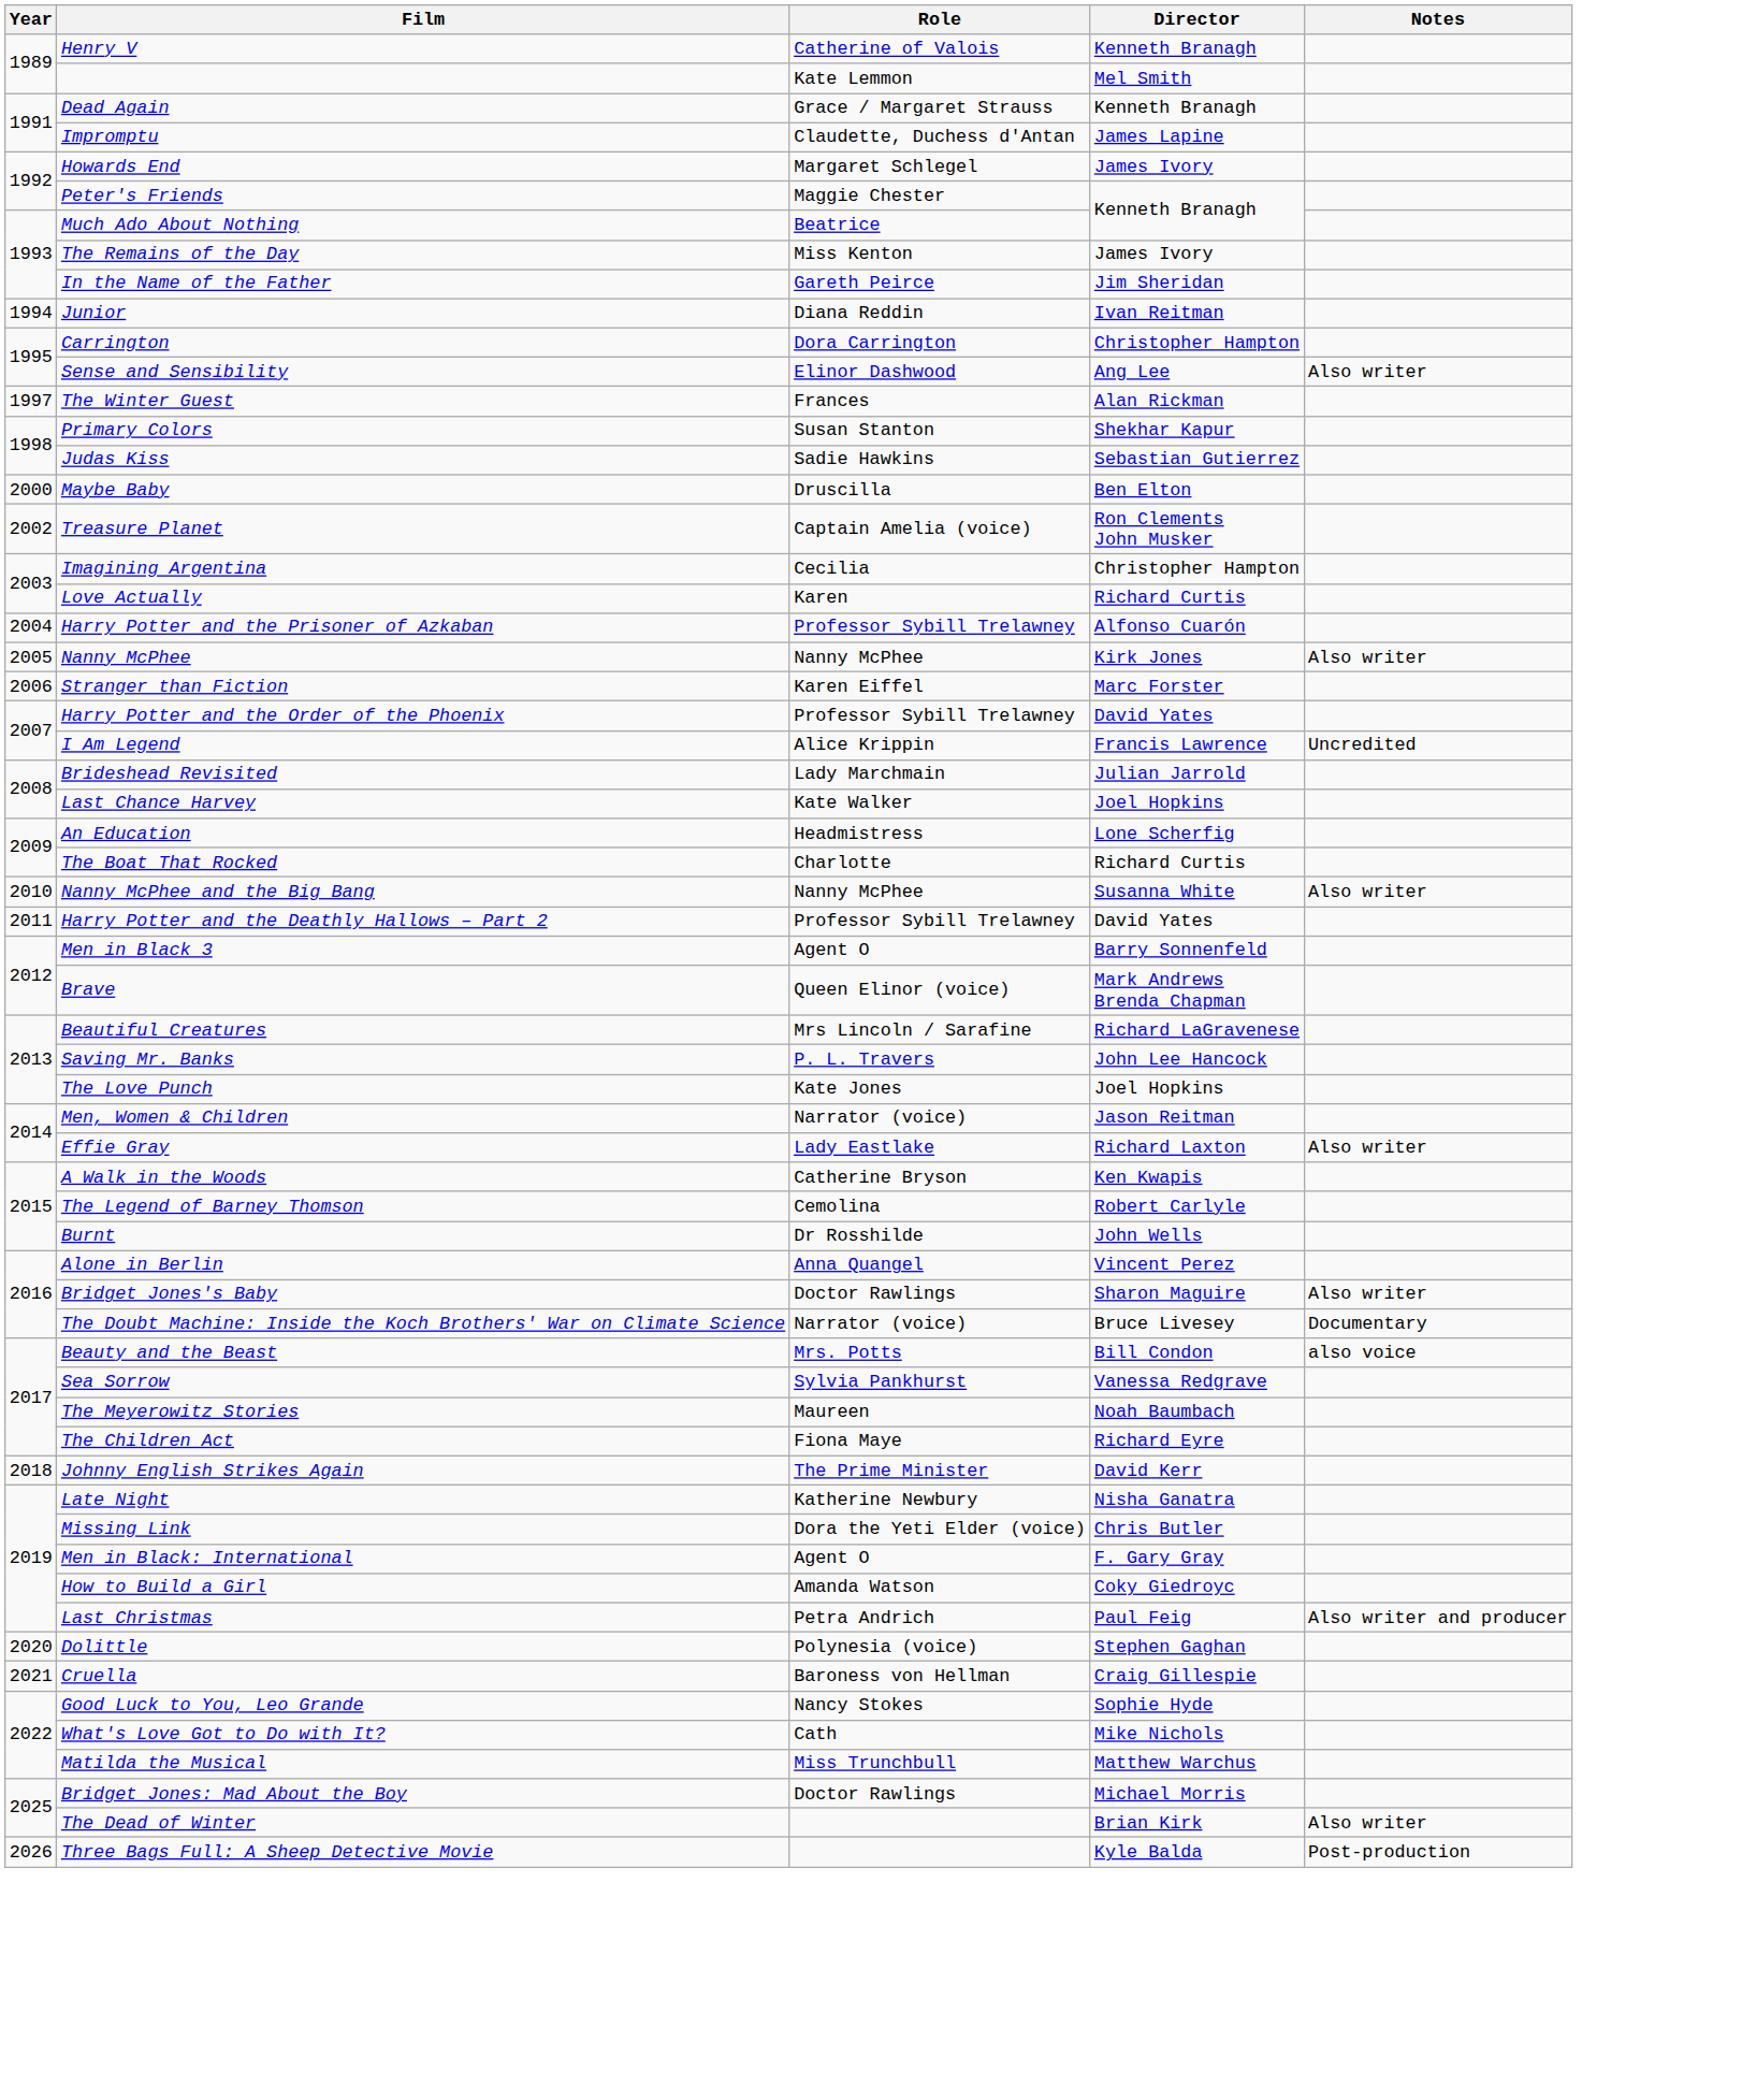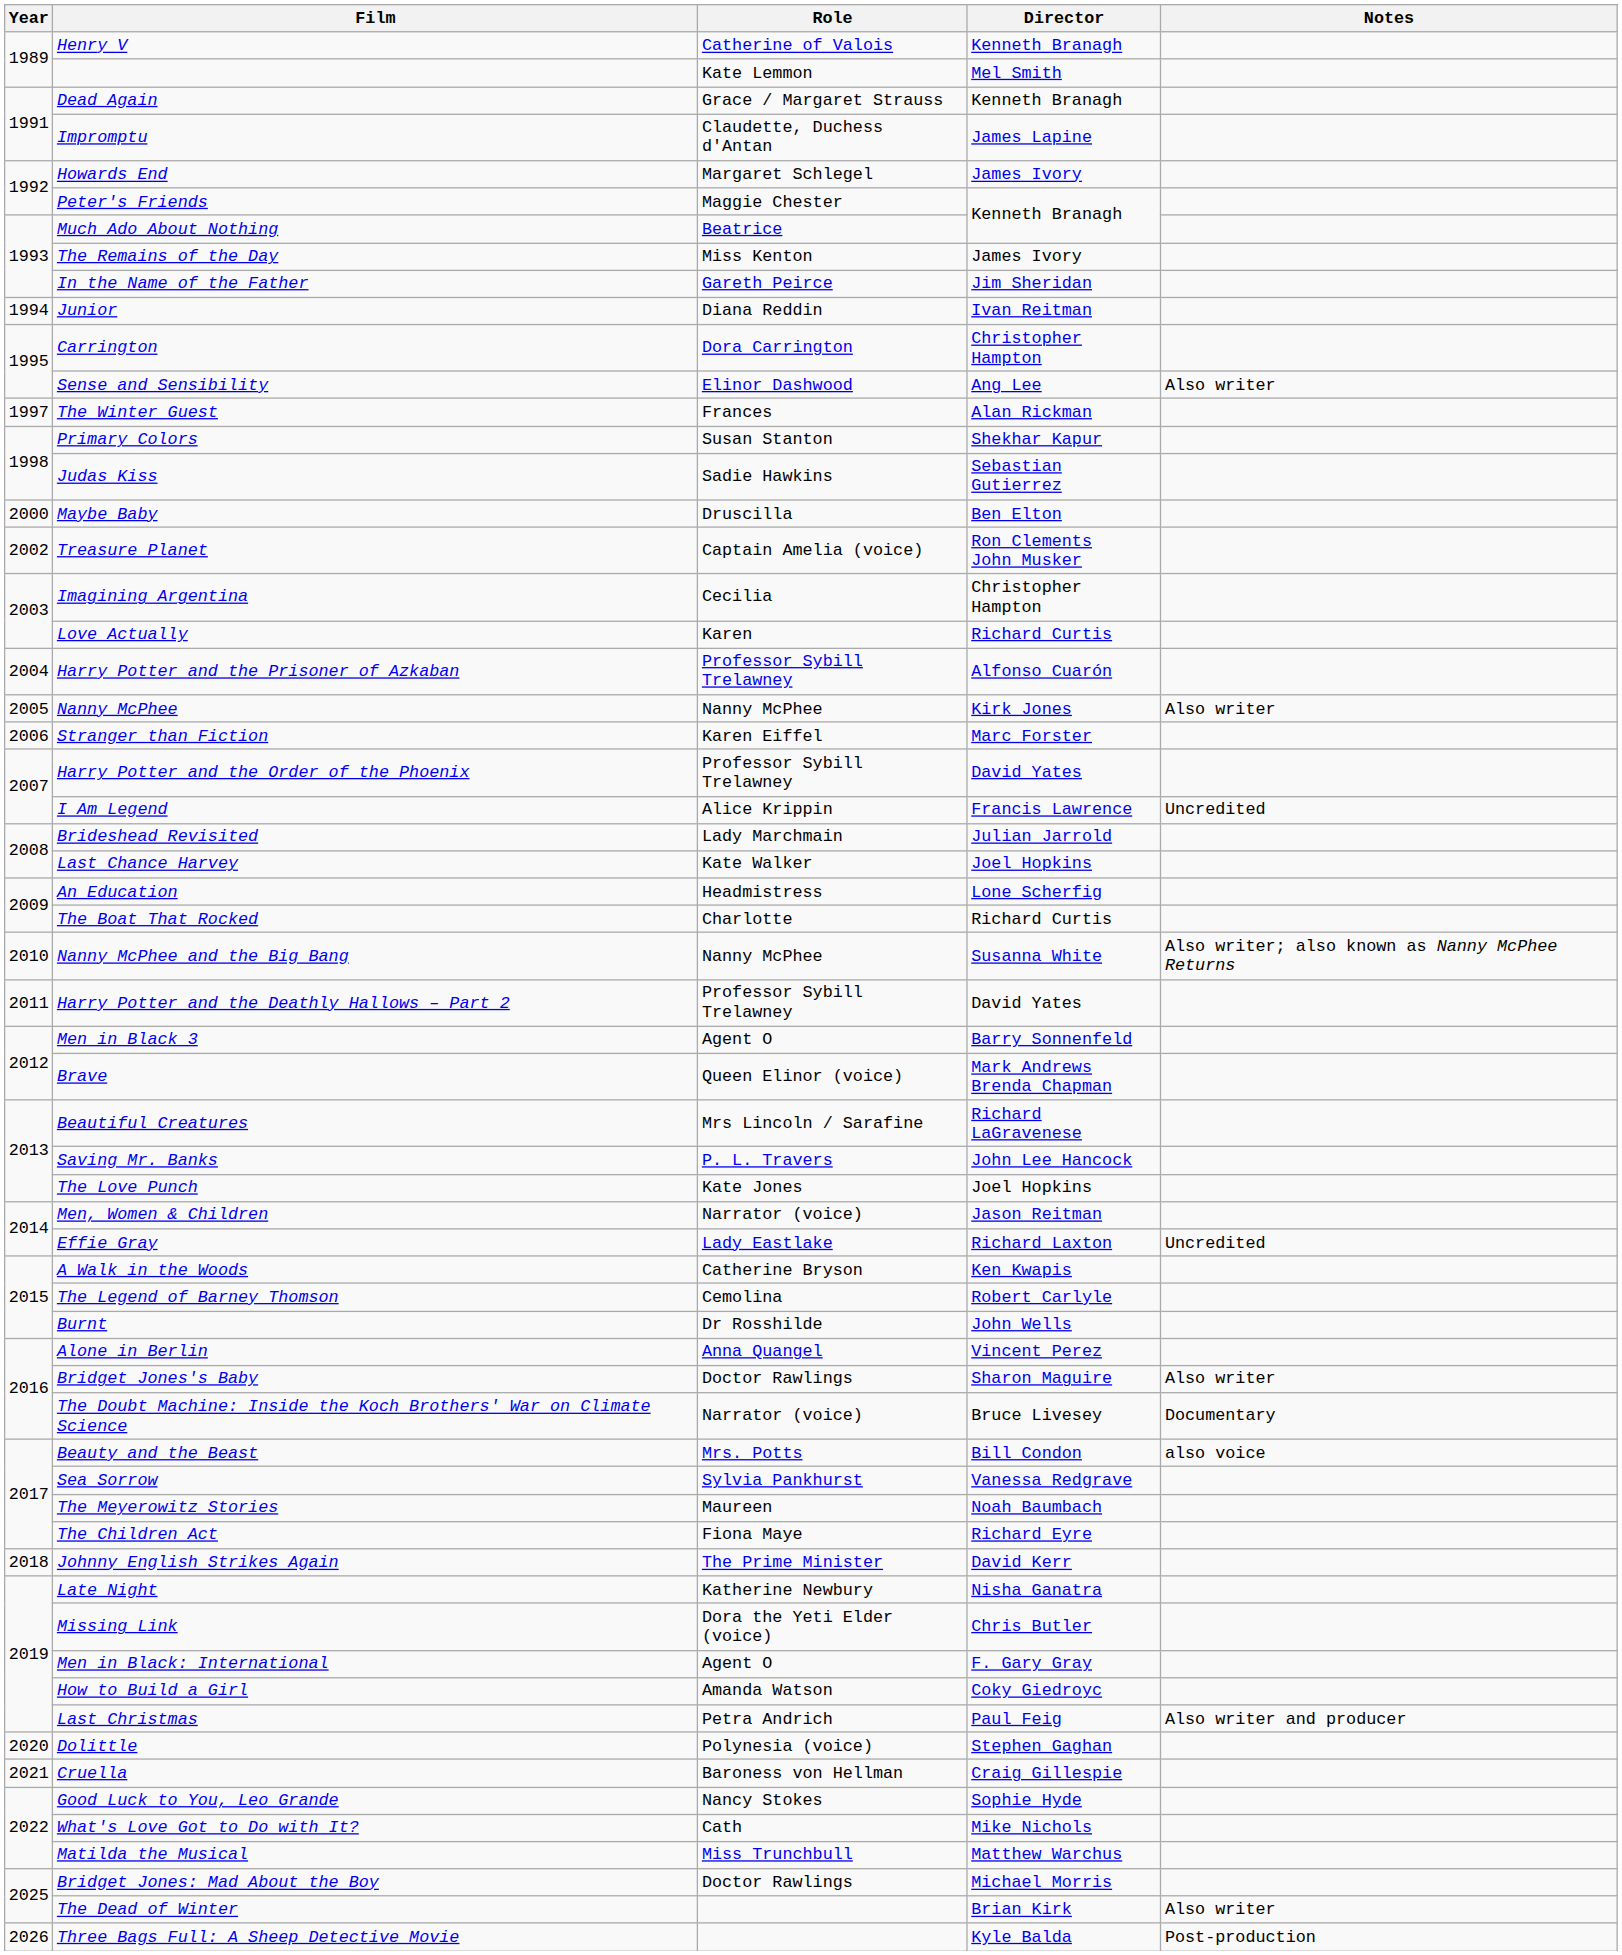Nanny McPhee and the Big Bang | Notes: Also writer -> Also writer; also known as Nanny McPhee Returns
Effie Gray | Notes: Also writer -> Uncredited
